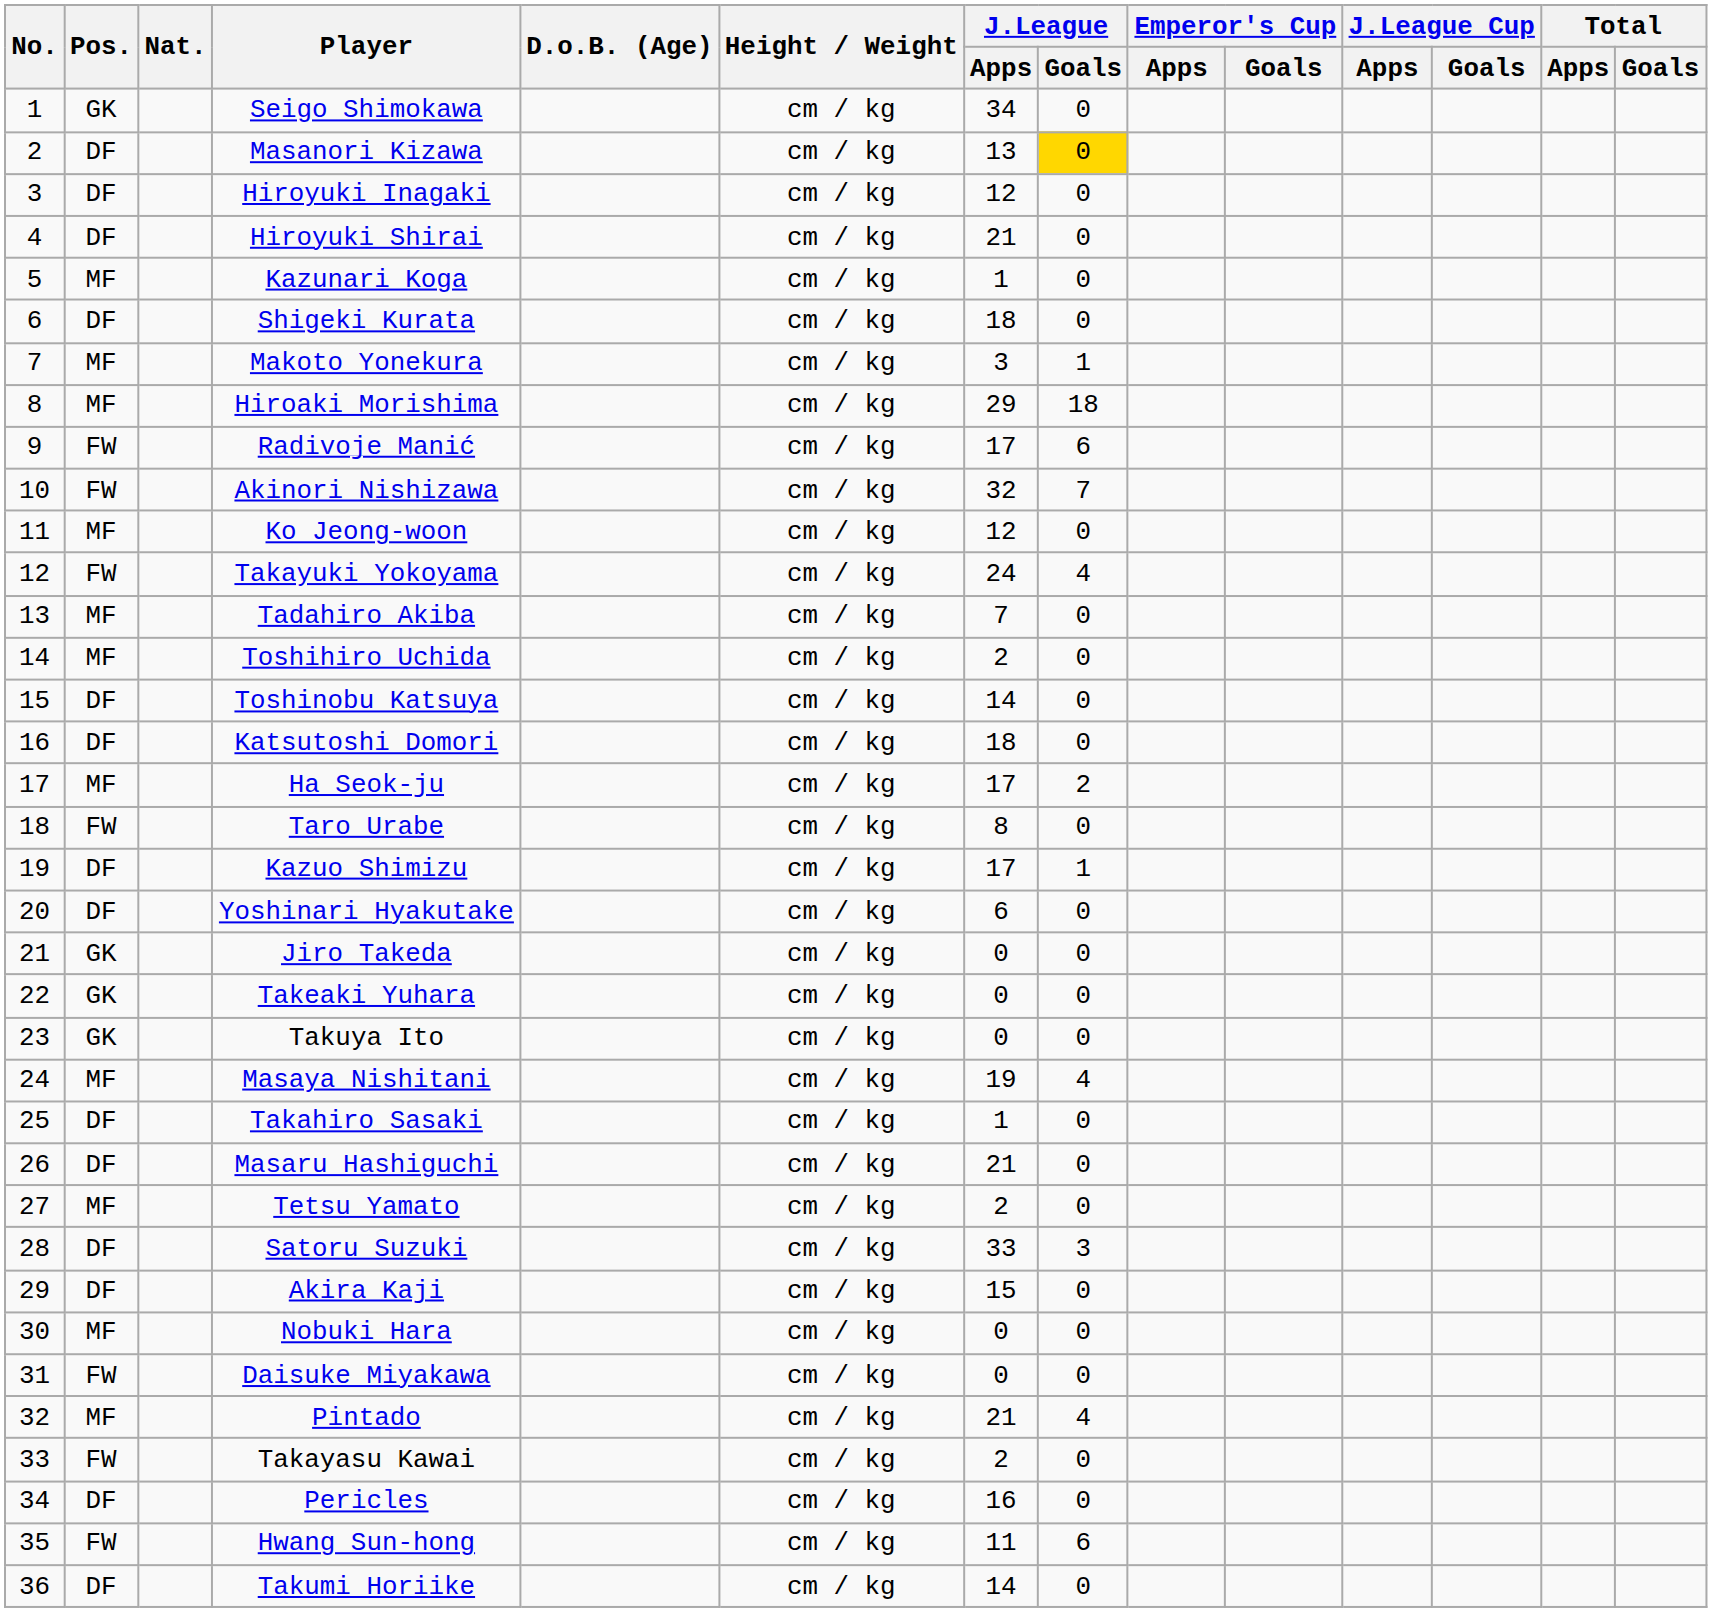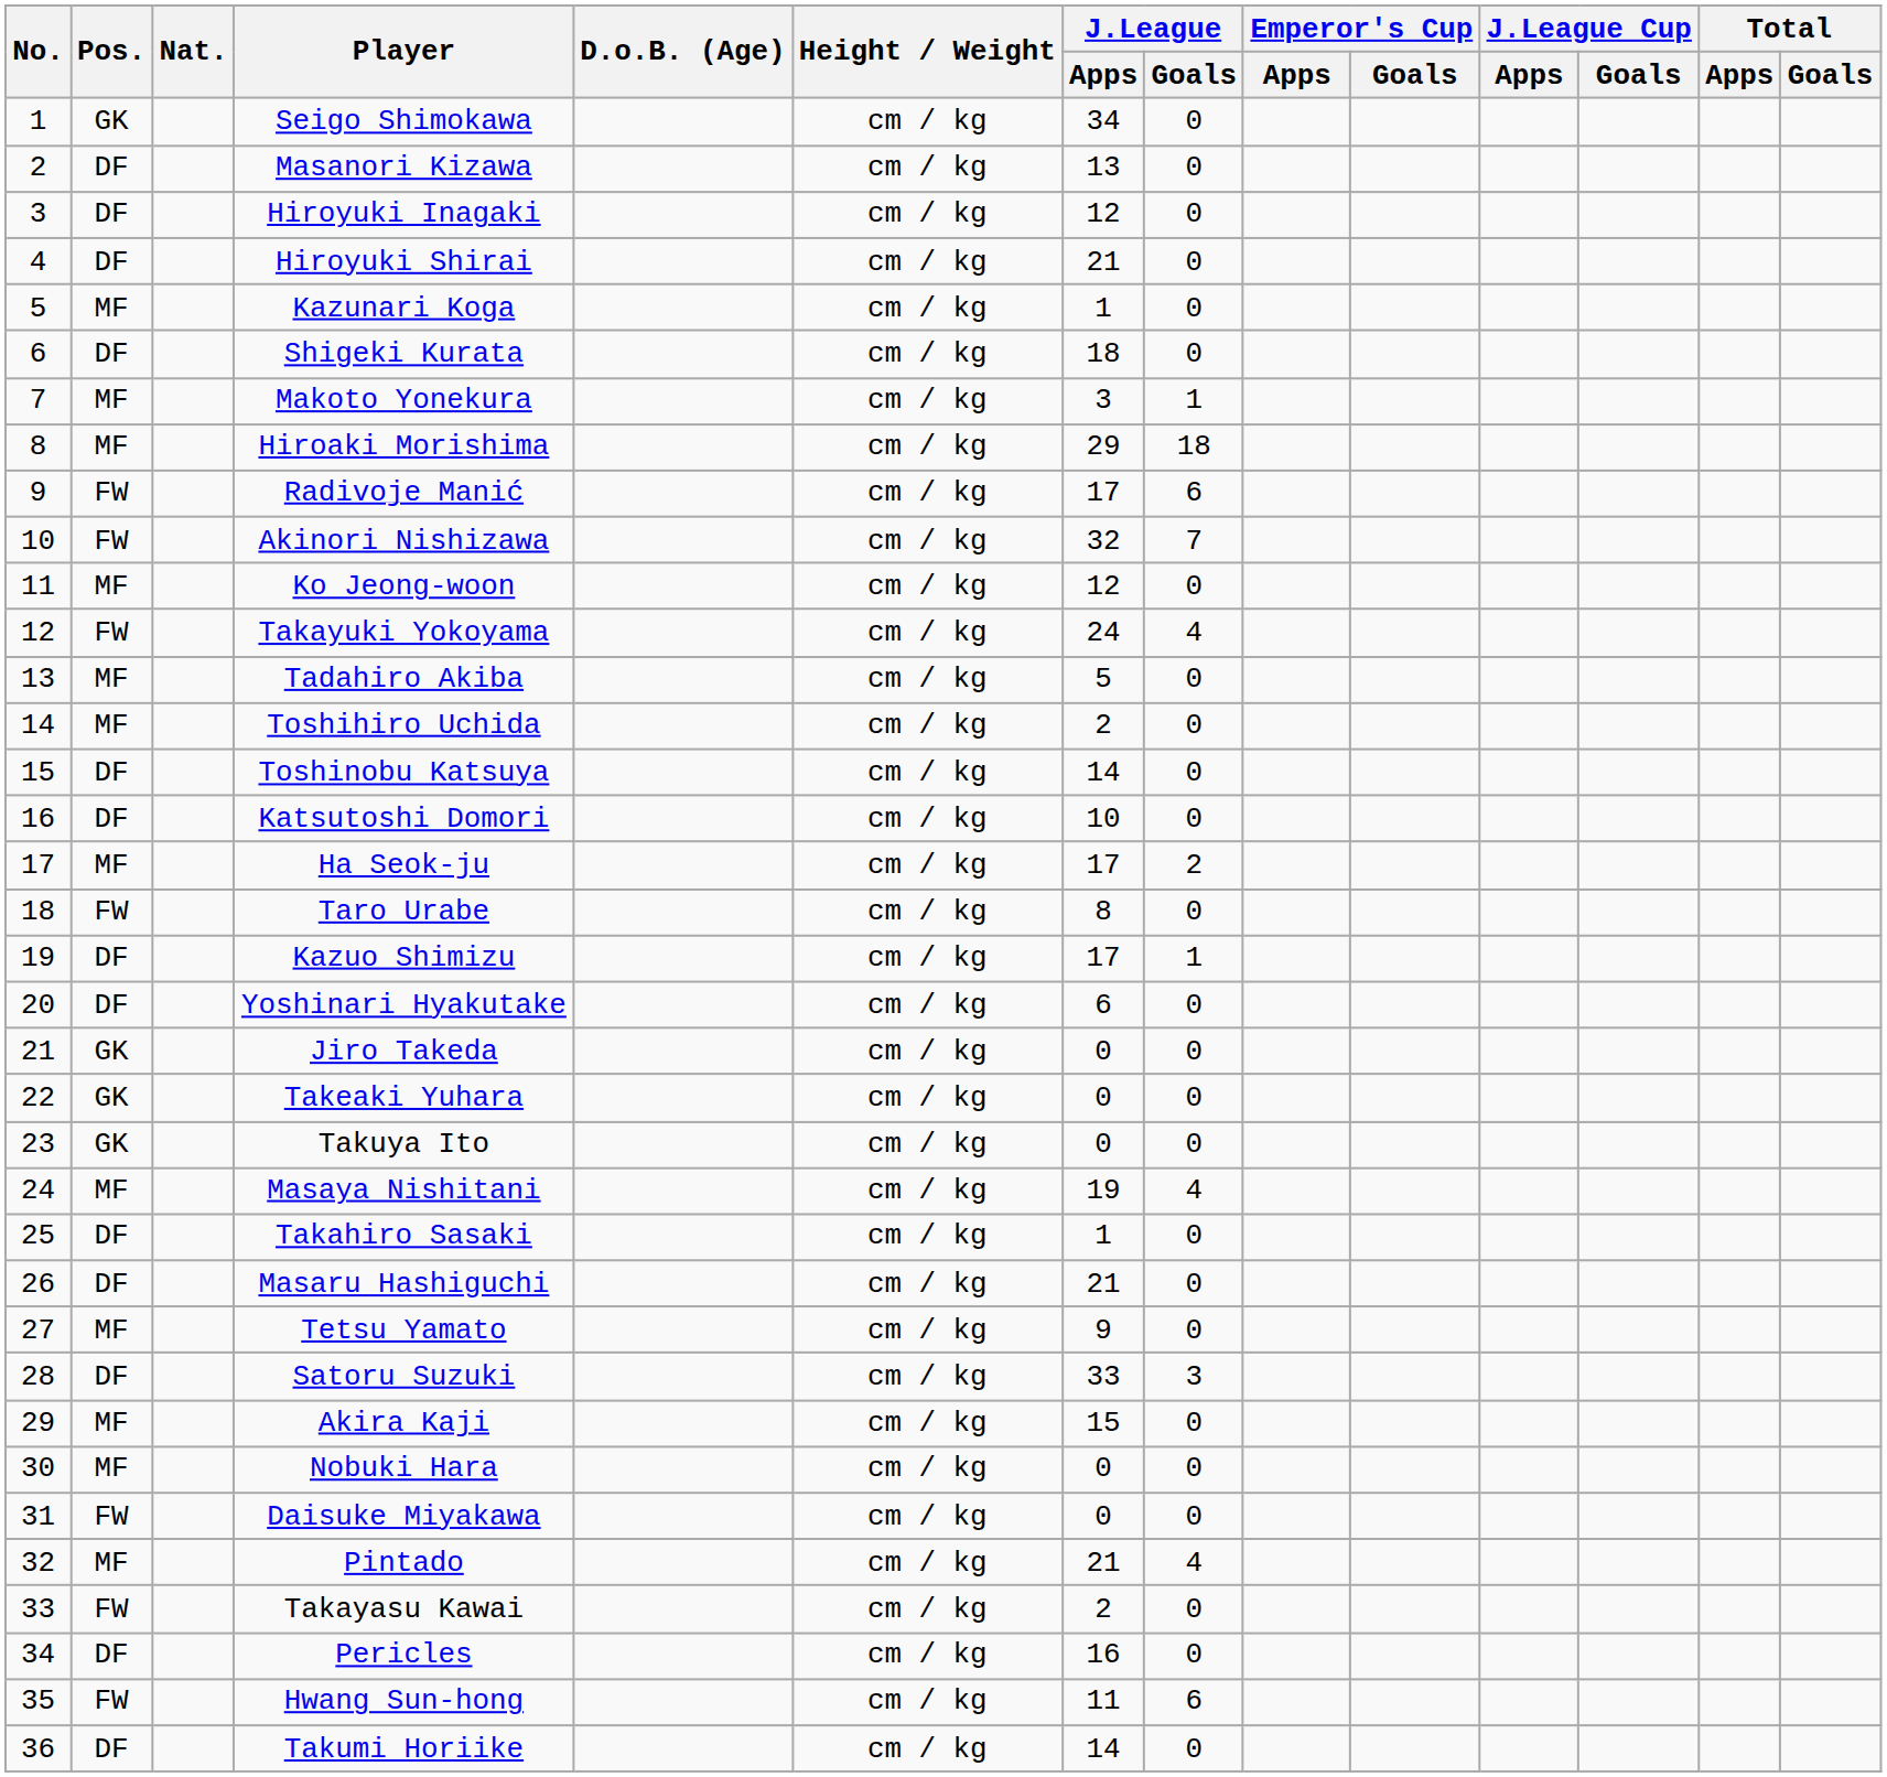Masanori Kizawa | J.League / Goals: gold background -> no background
Tadahiro Akiba | J.League / Apps: 7 -> 5
Katsutoshi Domori | J.League / Apps: 18 -> 10
Tetsu Yamato | J.League / Apps: 2 -> 9
Akira Kaji | Pos.: DF -> MF
